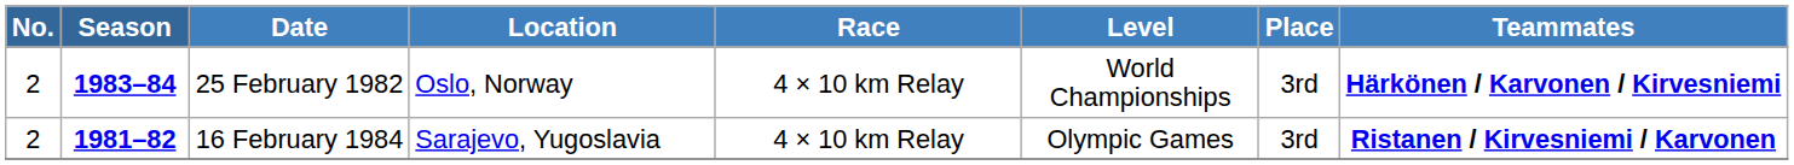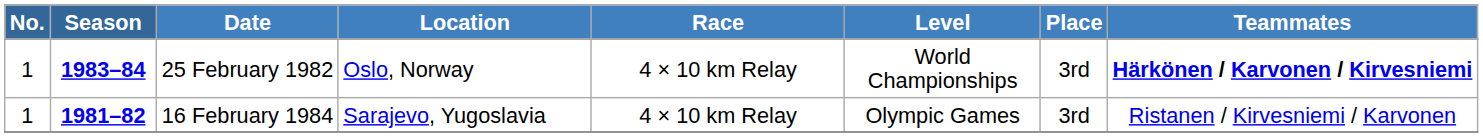25 February 1982 | No.: 2 -> 1
16 February 1984 | No.: 2 -> 1
16 February 1984 | Teammates: bold -> normal
